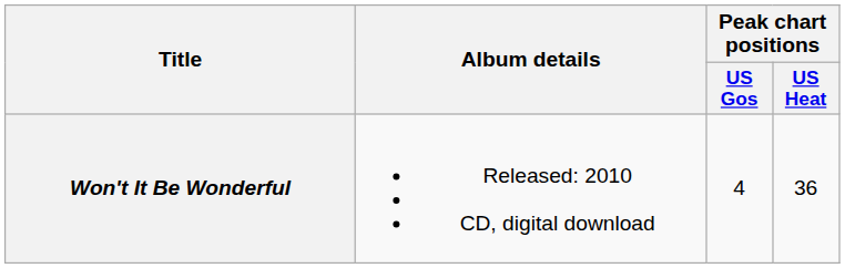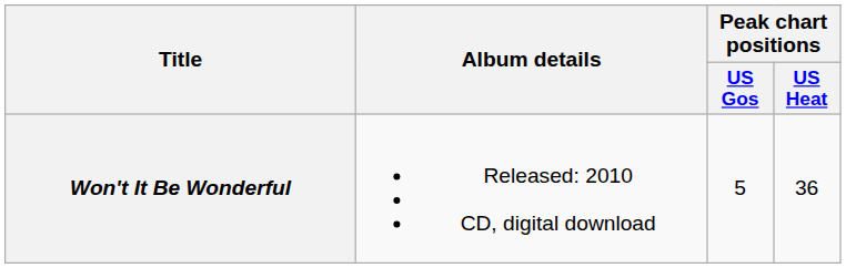Won't It Be Wonderful | Peak chart positions / US Gos: 4 -> 5
